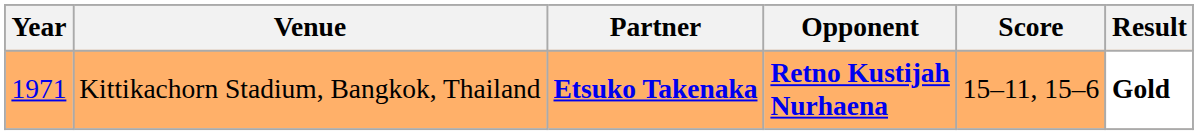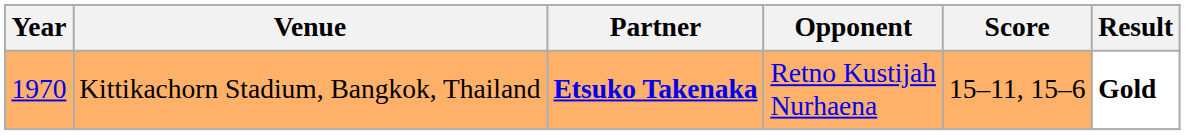Kittikachorn Stadium, Bangkok, Thailand | Year: 1971 -> 1970
Kittikachorn Stadium, Bangkok, Thailand | Opponent: bold -> normal
